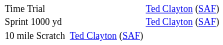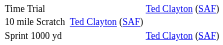rows swapped: Sprint 1000 yd <-> 10 mile Scratch
